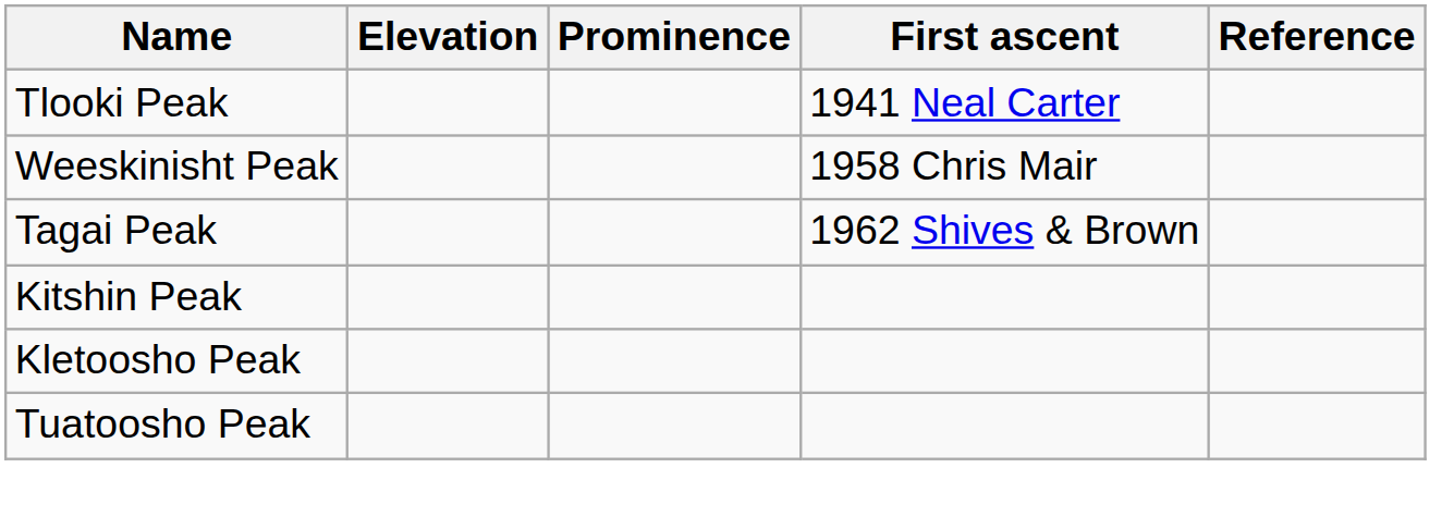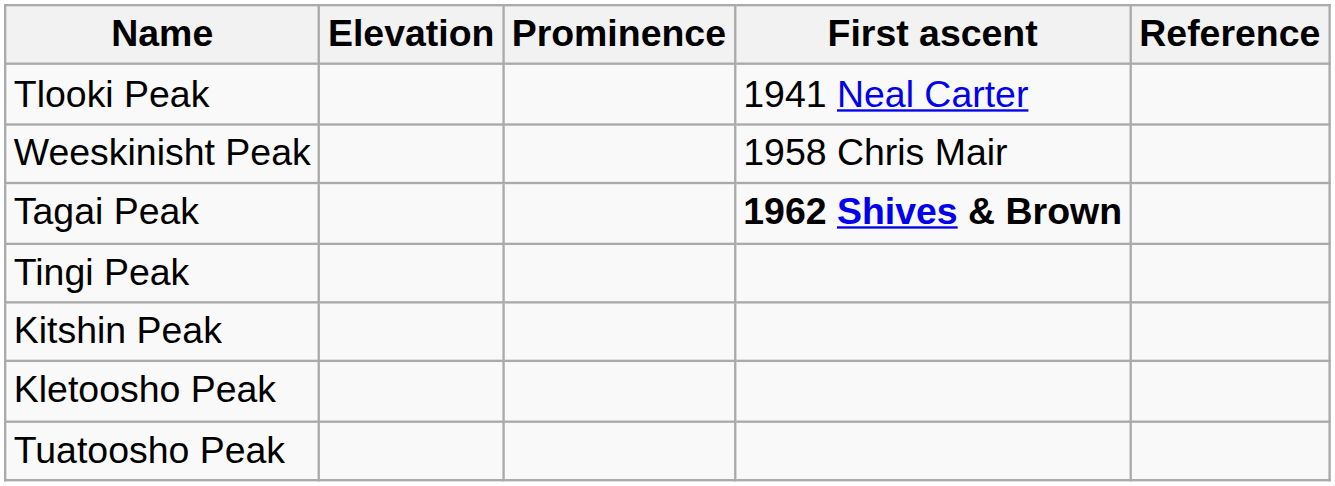Tagai Peak | First ascent: normal -> bold
+ row: Tingi Peak
